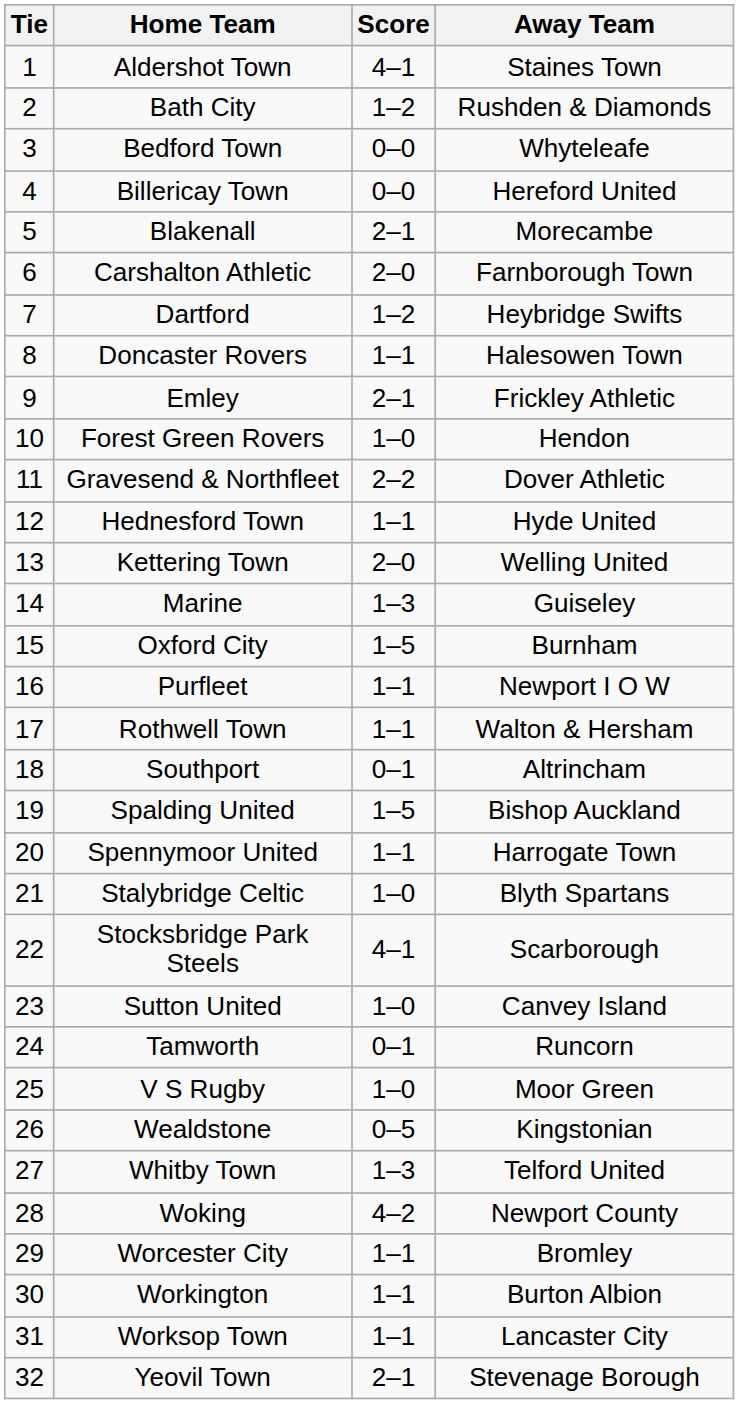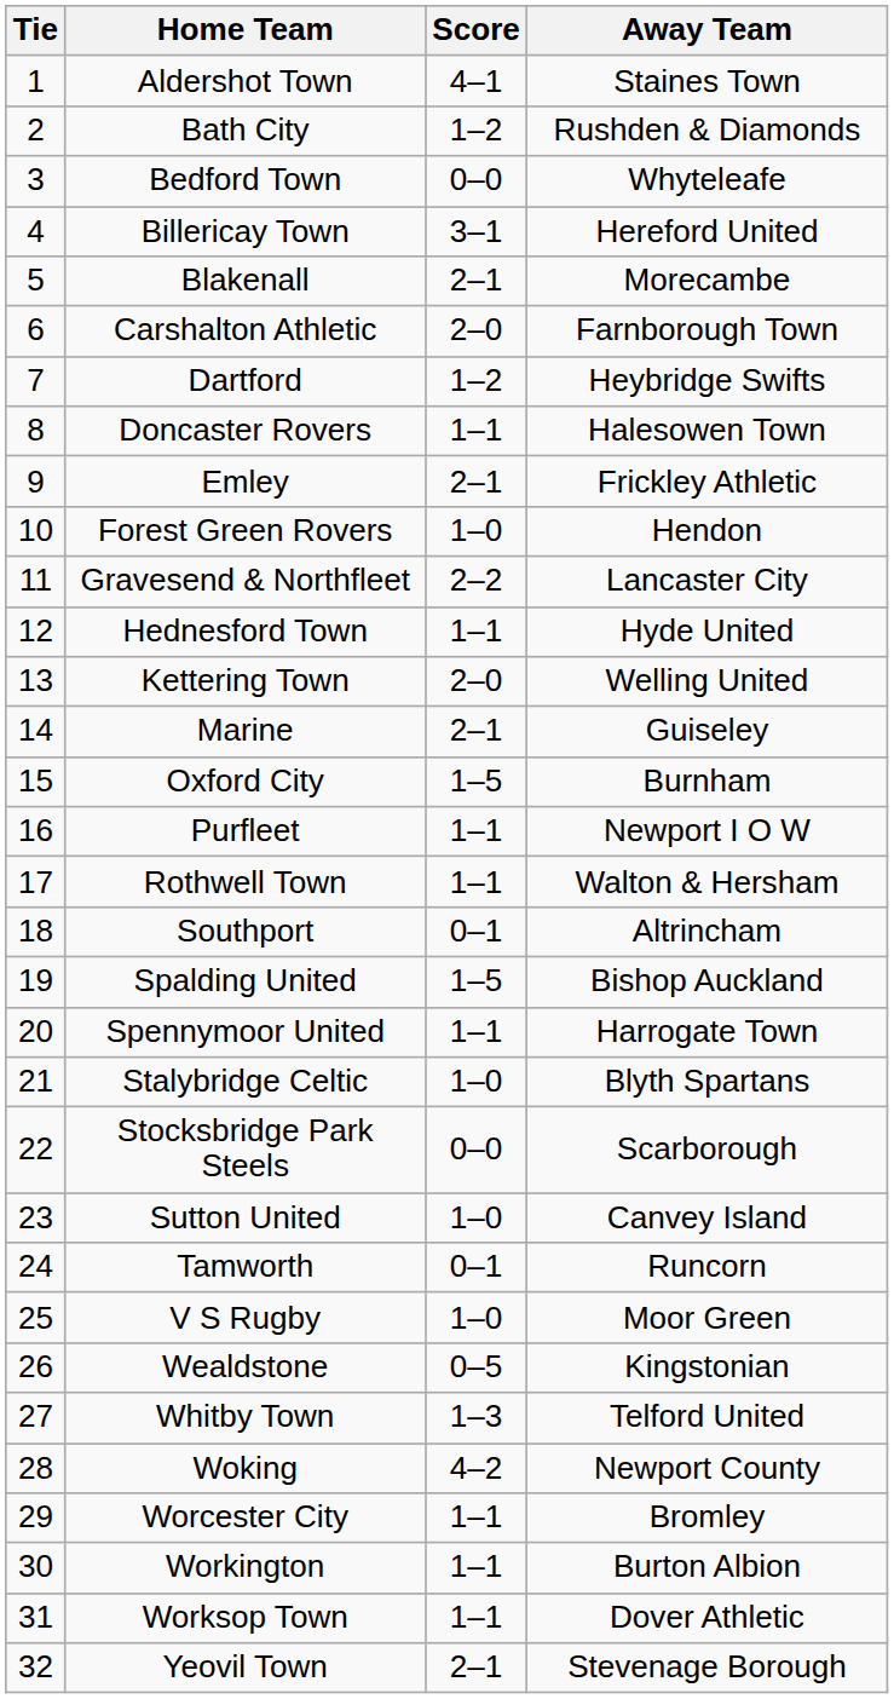Billericay Town | Score: 0–0 -> 3–1
Gravesend & Northfleet | Away Team: Dover Athletic -> Lancaster City
Marine | Score: 1–3 -> 2–1
Stocksbridge Park Steels | Score: 4–1 -> 0–0
Worksop Town | Away Team: Lancaster City -> Dover Athletic
